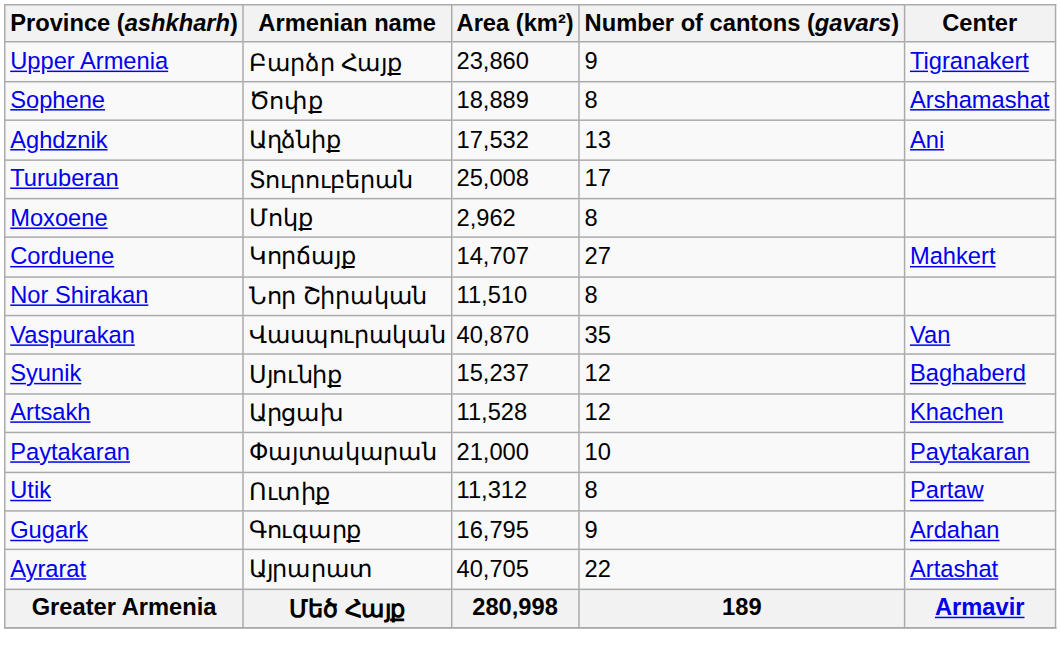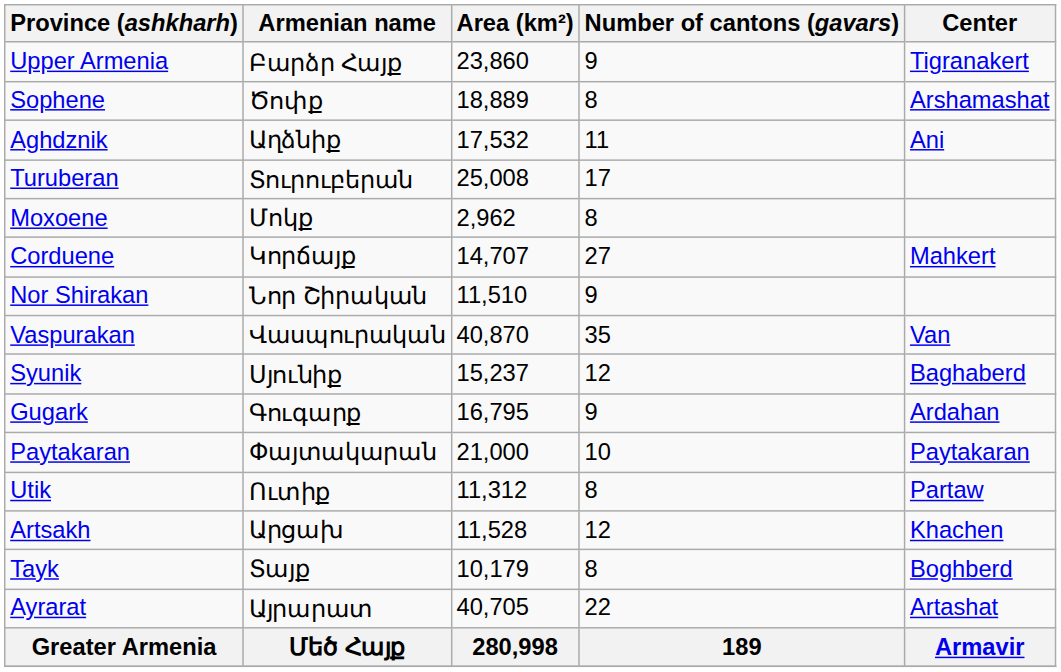Aghdznik | Number of cantons (gavars): 13 -> 11
Nor Shirakan | Number of cantons (gavars): 8 -> 9
rows swapped: Artsakh <-> Gugark
+ row: Tayk | Տայք | 10,179 | 8 | Boghberd
